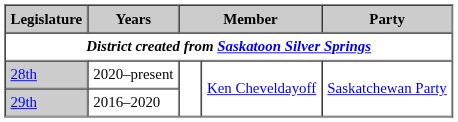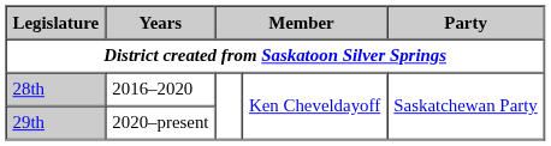28th | Years: 2020–present -> 2016–2020
29th | Years: 2016–2020 -> 2020–present
